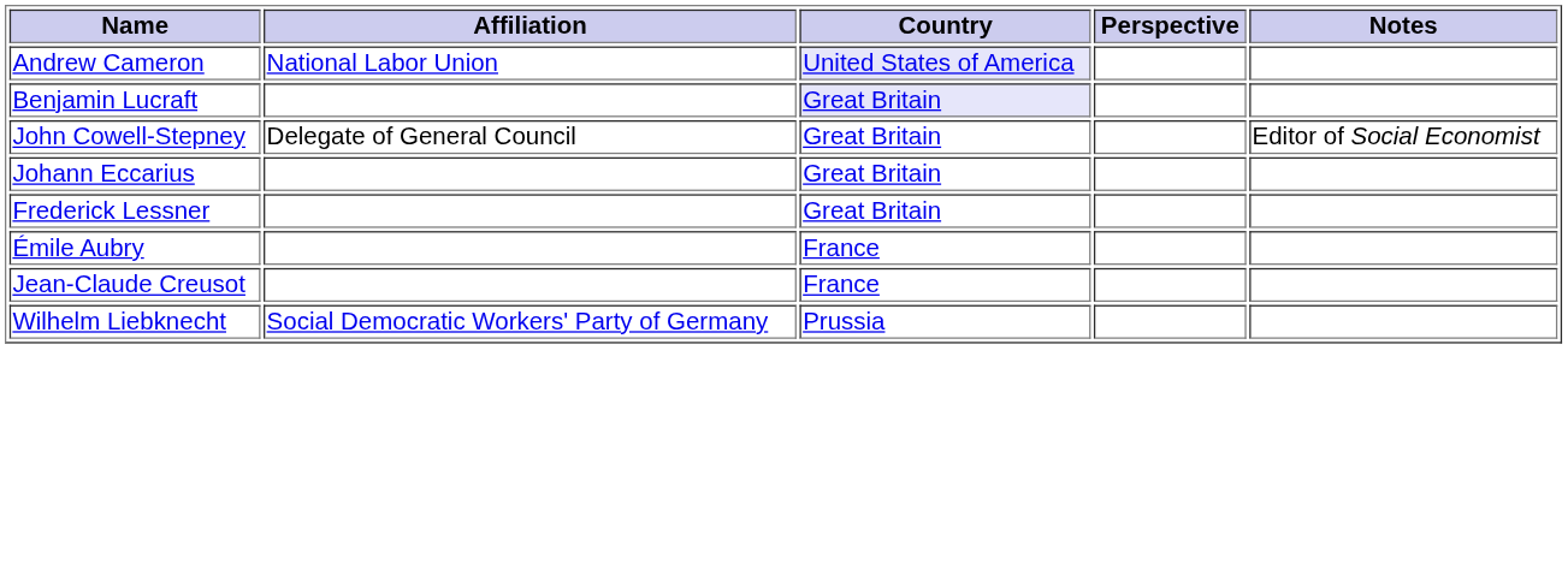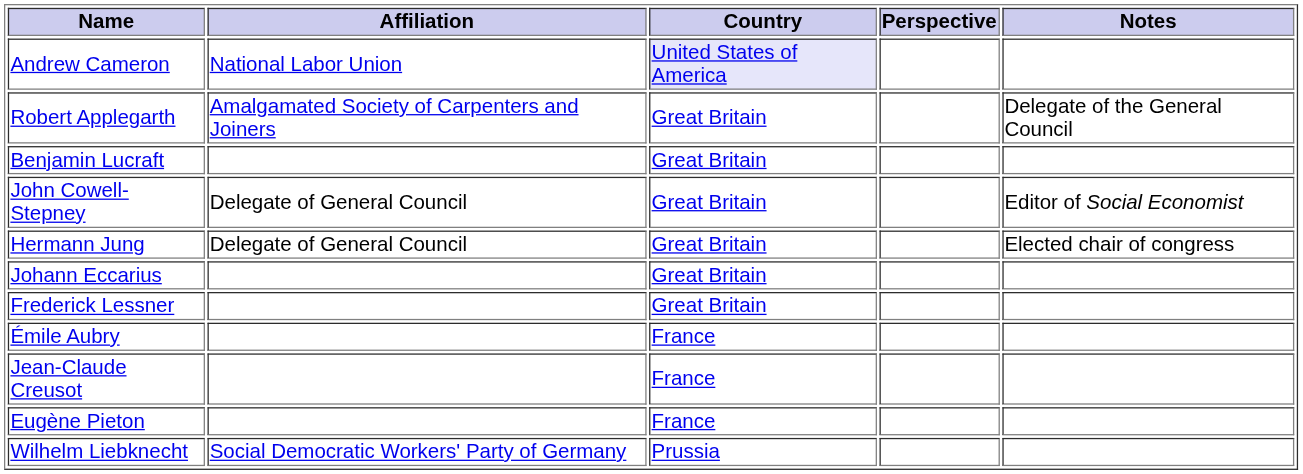+ row: Robert Applegarth | Amalgamated Society of Carpenters and Joiners | Great Britain | Delegate of the General Council
Benjamin Lucraft | Country: lavender background -> no background
+ row: Hermann Jung | Delegate of General Council | Great Britain | Elected chair of congress
+ row: Eugène Pieton | France
